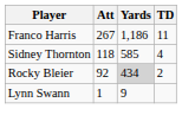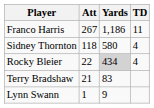Sidney Thornton | Yards: 585 -> 580
Rocky Bleier | Att: 92 -> 22
Rocky Bleier | TD: 2 -> 4
+ row: Terry Bradshaw | 21 | 83
